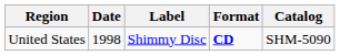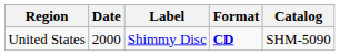United States | Date: 1998 -> 2000
